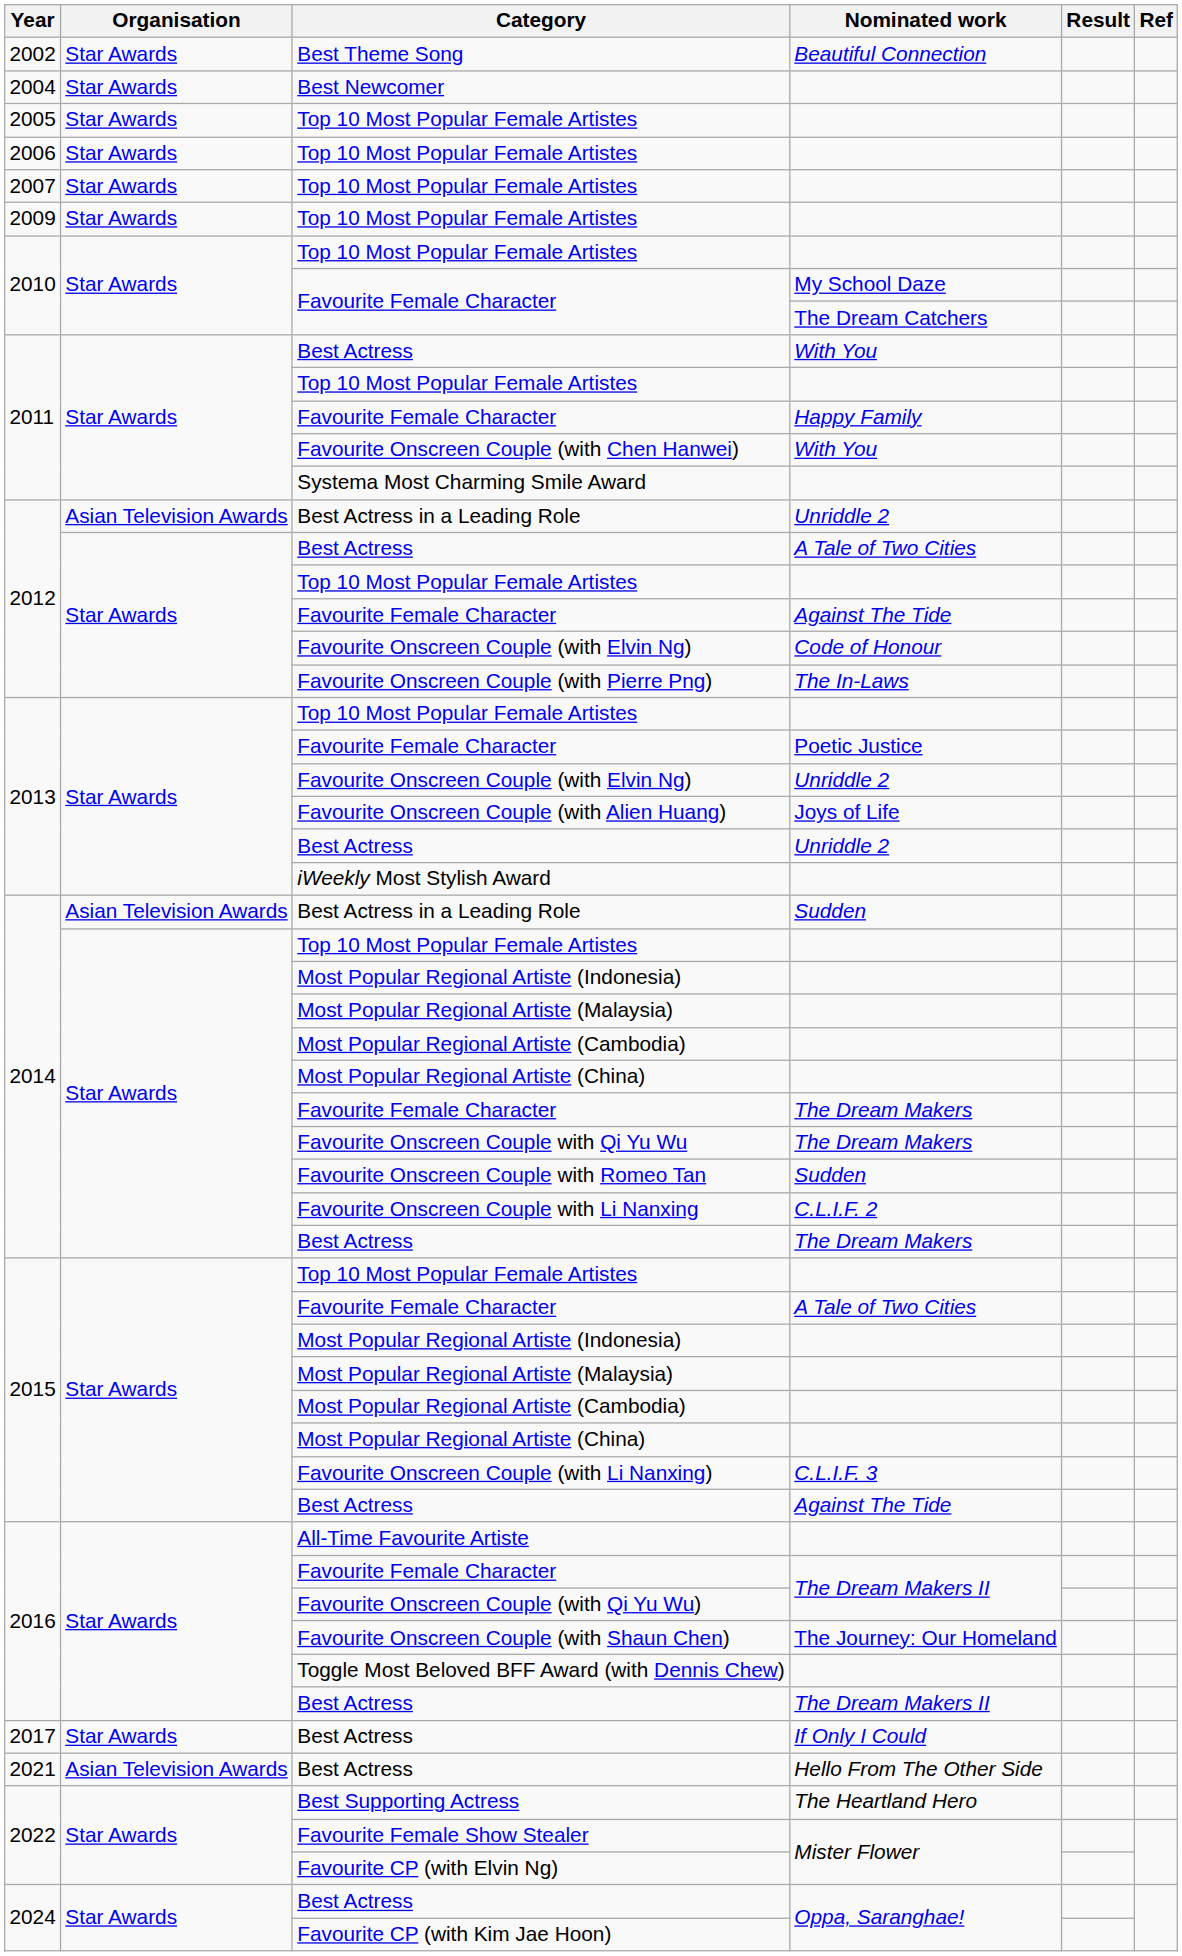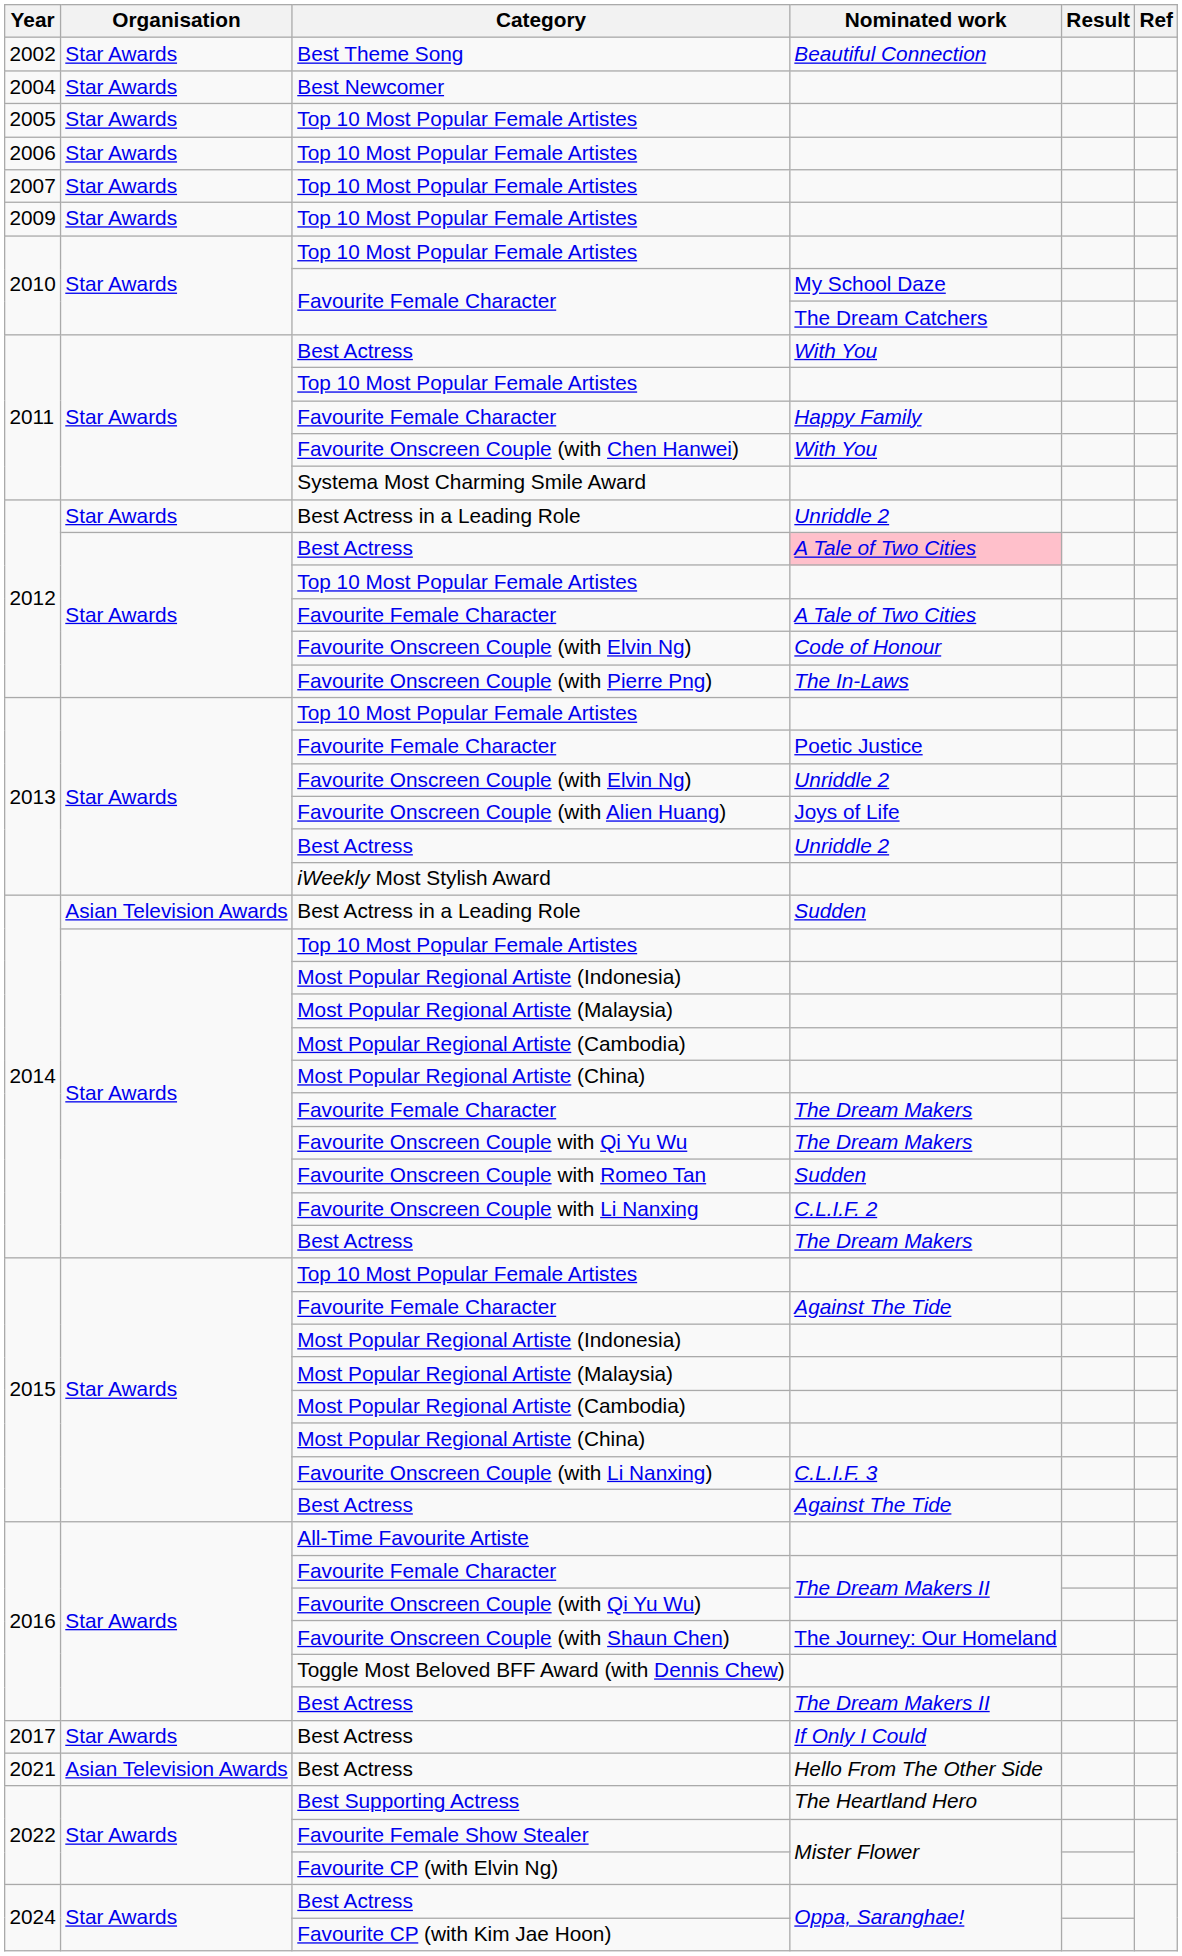2012 / Best Actress in a Leading Role | Organisation: Asian Television Awards -> Star Awards
2012 / Best Actress | Nominated work: no background -> pink background
2012 / Favourite Female Character | Nominated work: Against The Tide -> A Tale of Two Cities
2015 / Favourite Female Character | Nominated work: A Tale of Two Cities -> Against The Tide
